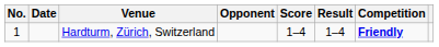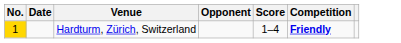- column: Result | 1–4
Hardturm, Zürich, Switzerland | No.: no background -> gold background
